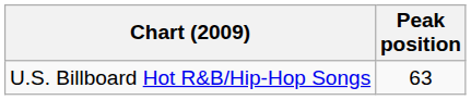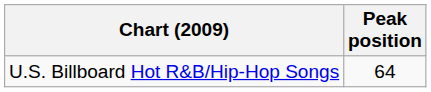U.S. Billboard Hot R&B/Hip-Hop Songs | Peak position: 63 -> 64
